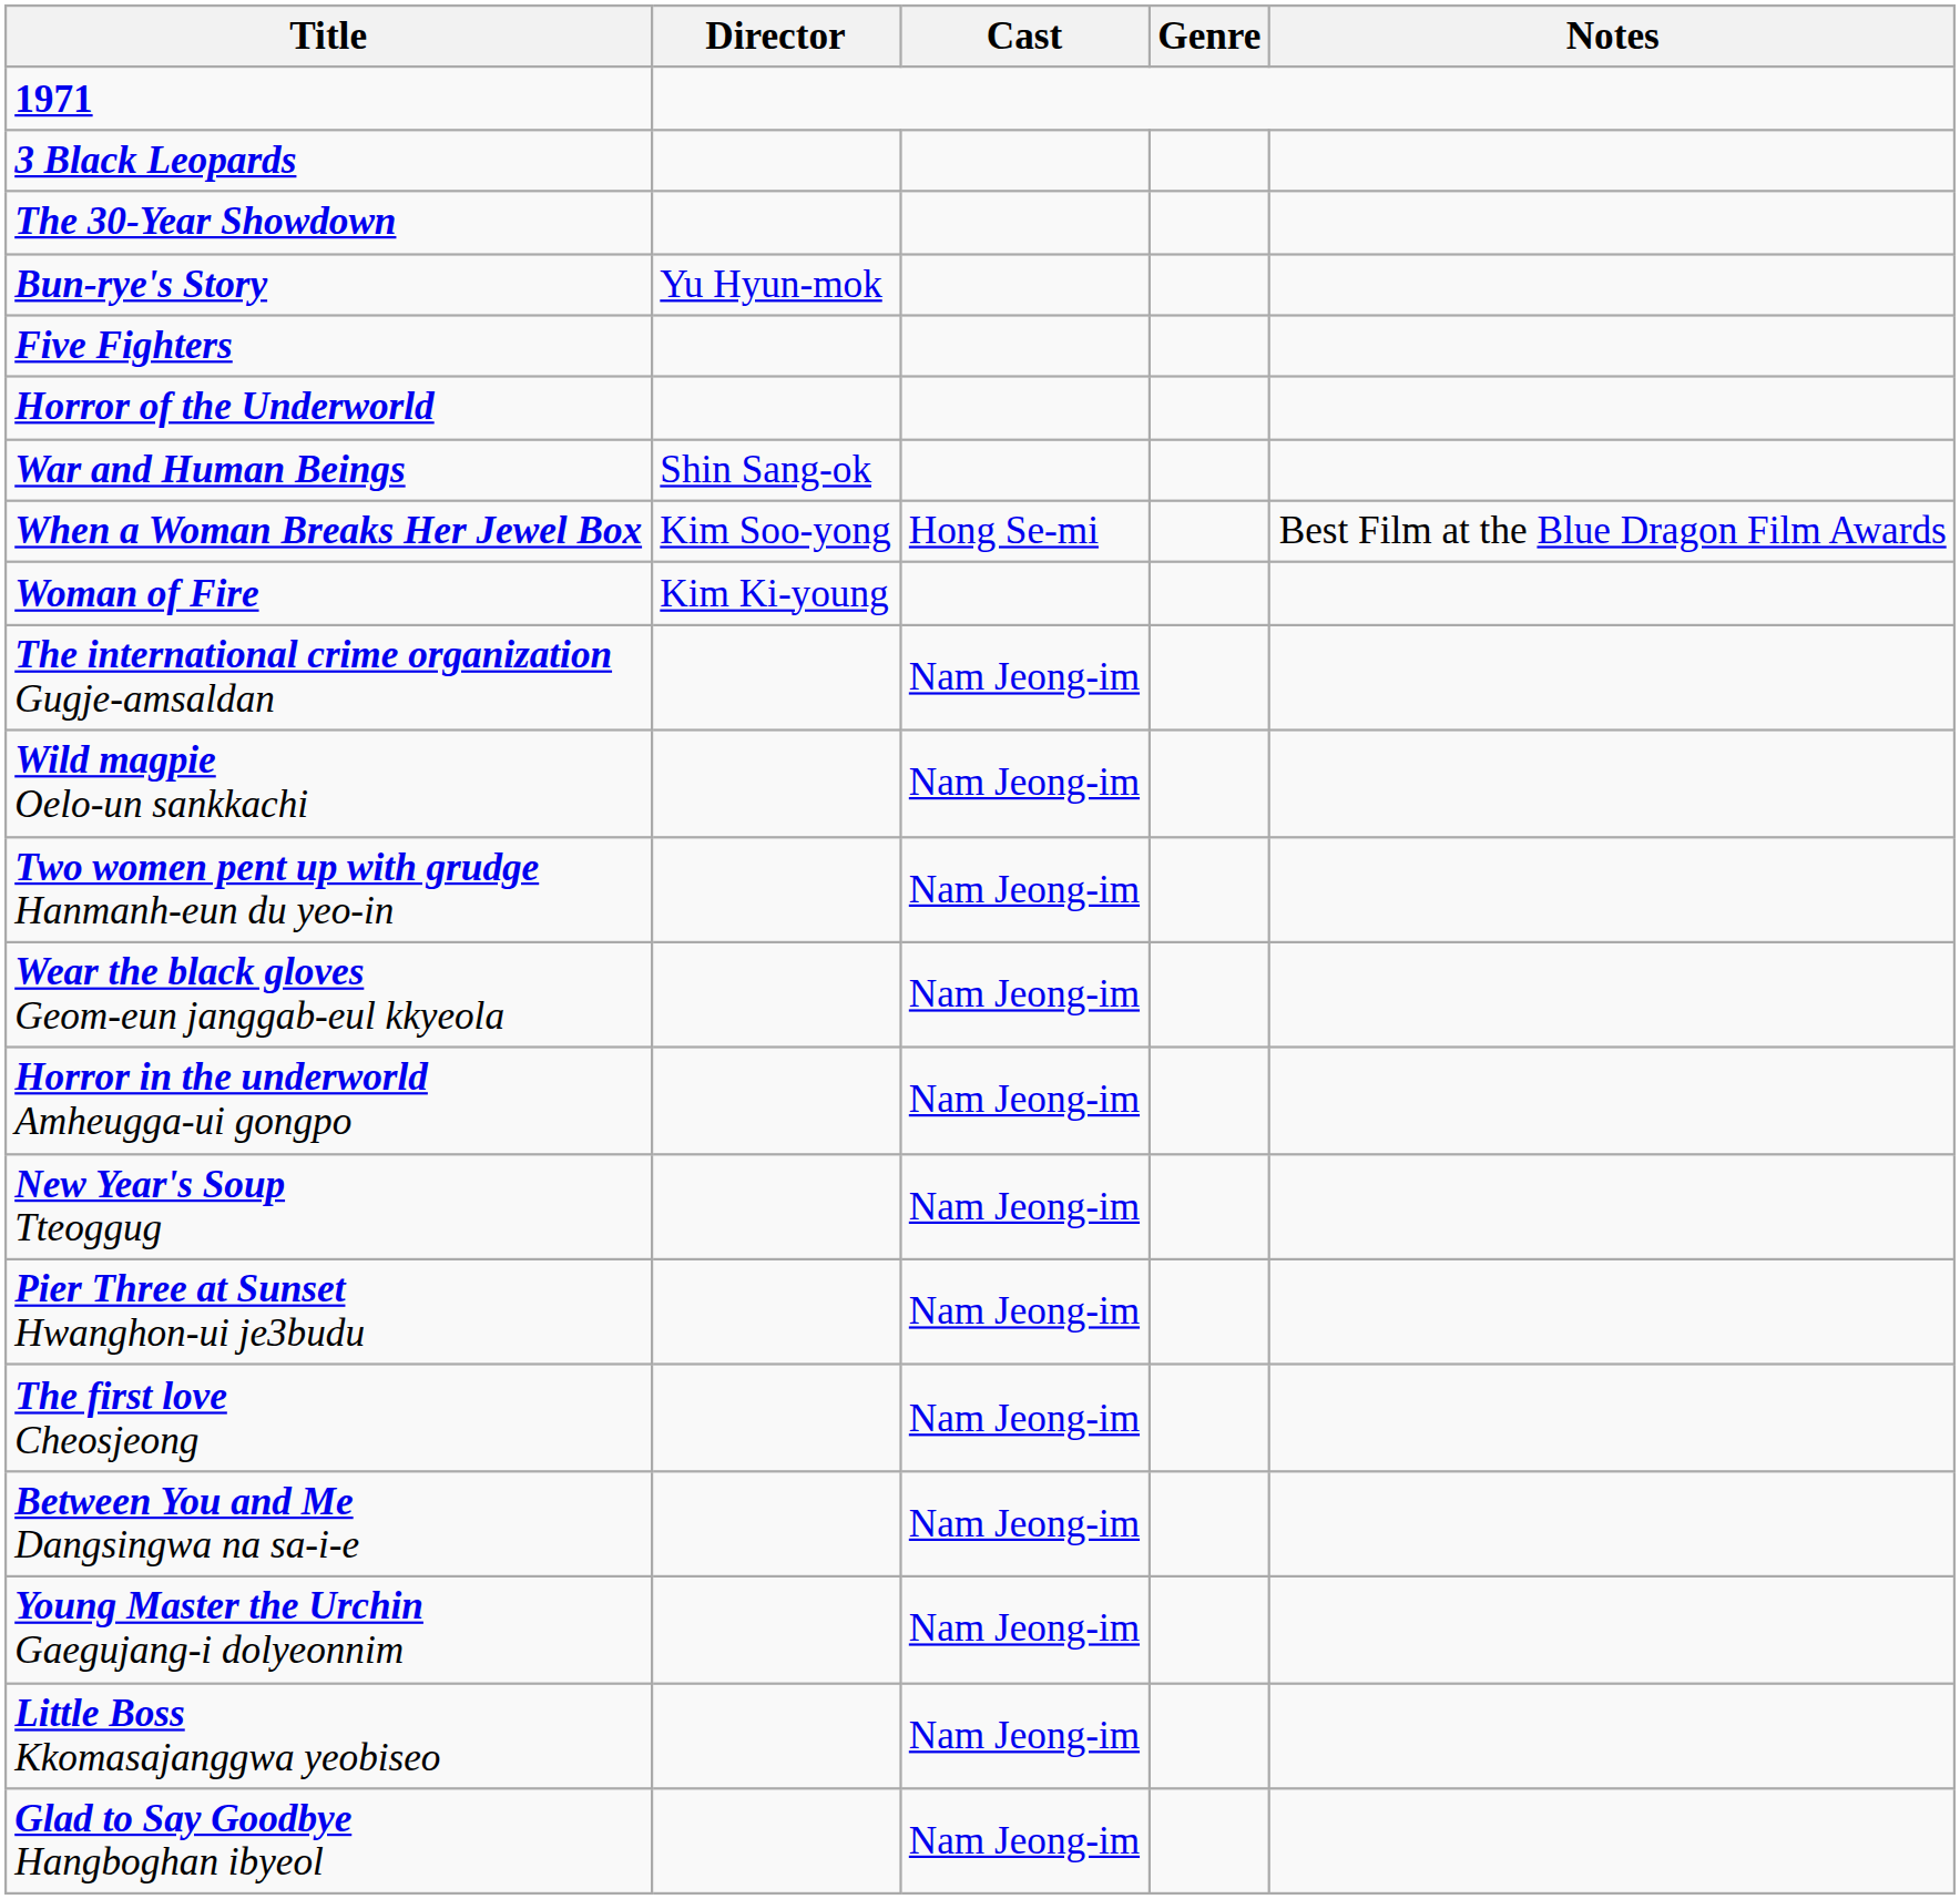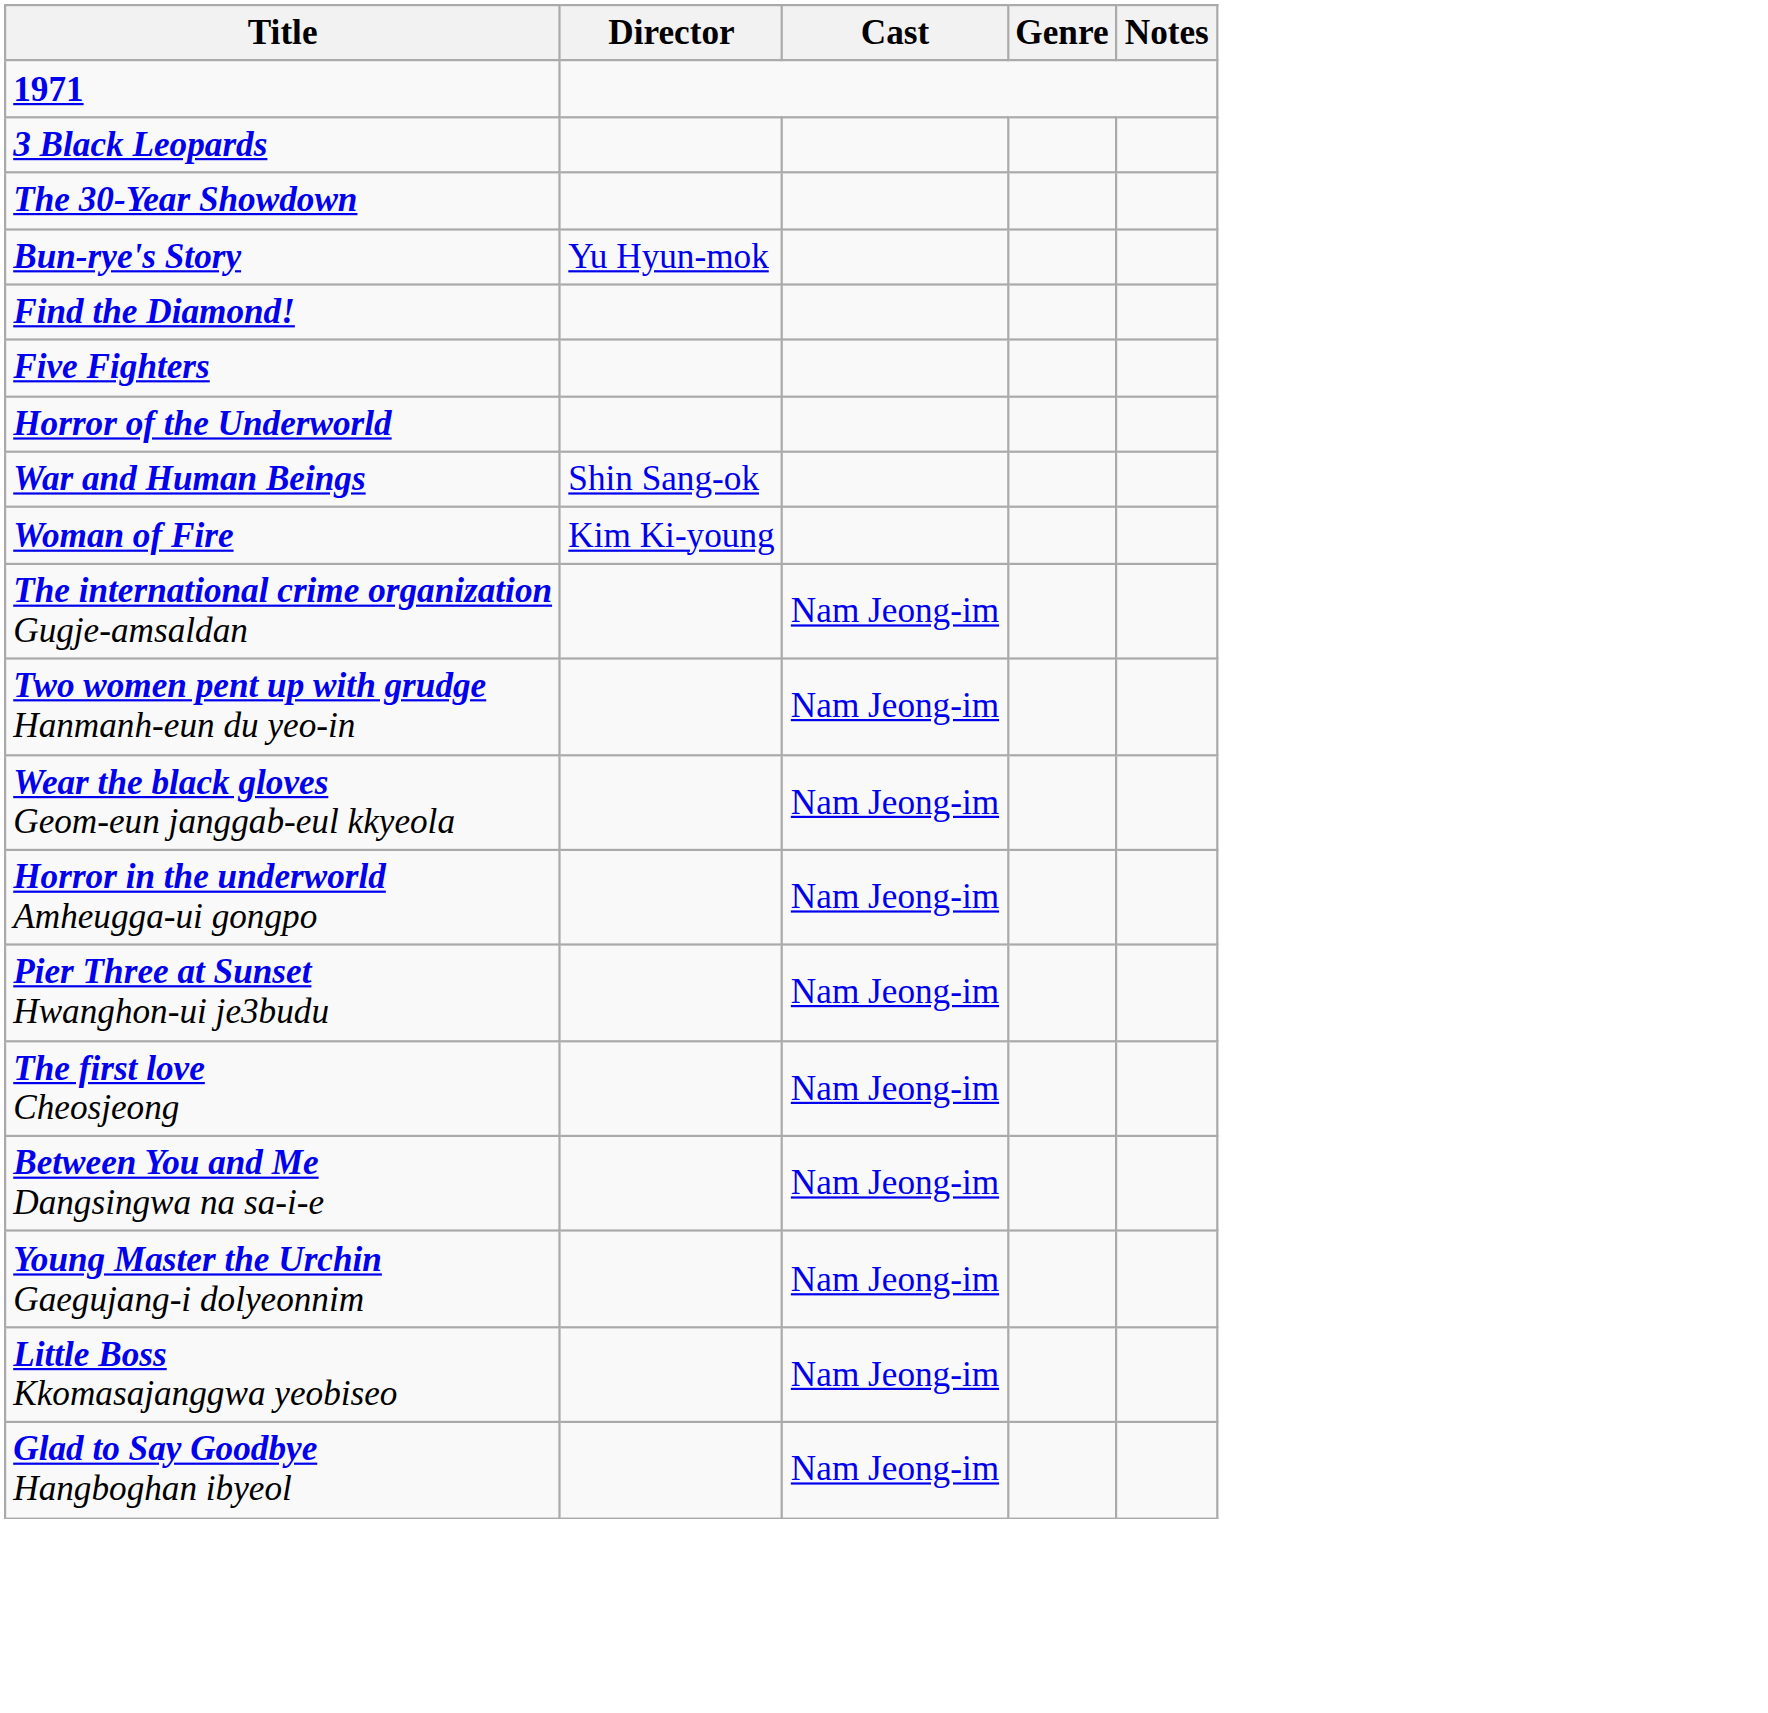+ row: Find the Diamond!
- row: When a Woman Breaks Her Jewel Box | Kim Soo-yong | Hong Se-mi | Best Film at the Blue Dragon Film Awards
- row: Wild magpie Oelo-un sankkachi | Nam Jeong-im
- row: New Year's Soup Tteoggug | Nam Jeong-im
